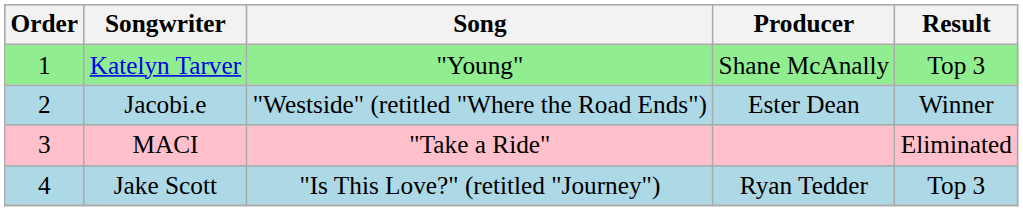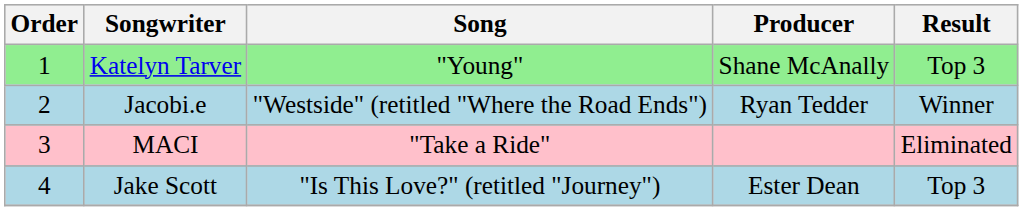Jacobi.e | Producer: Ester Dean -> Ryan Tedder
Jake Scott | Producer: Ryan Tedder -> Ester Dean
